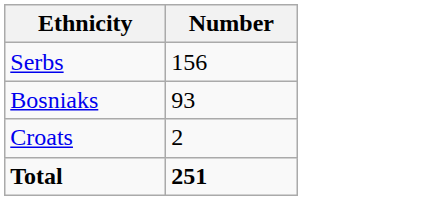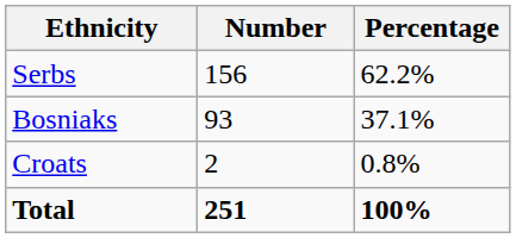+ column: Percentage | 62.2% | 37.1% | 0.8% | 100%
